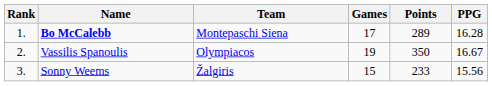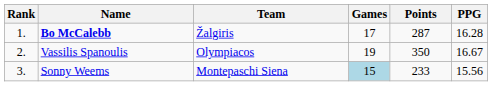Bo McCalebb | Team: Montepaschi Siena -> Žalgiris
Bo McCalebb | Points: 289 -> 287
Sonny Weems | Team: Žalgiris -> Montepaschi Siena
Sonny Weems | Games: no background -> lightblue background
